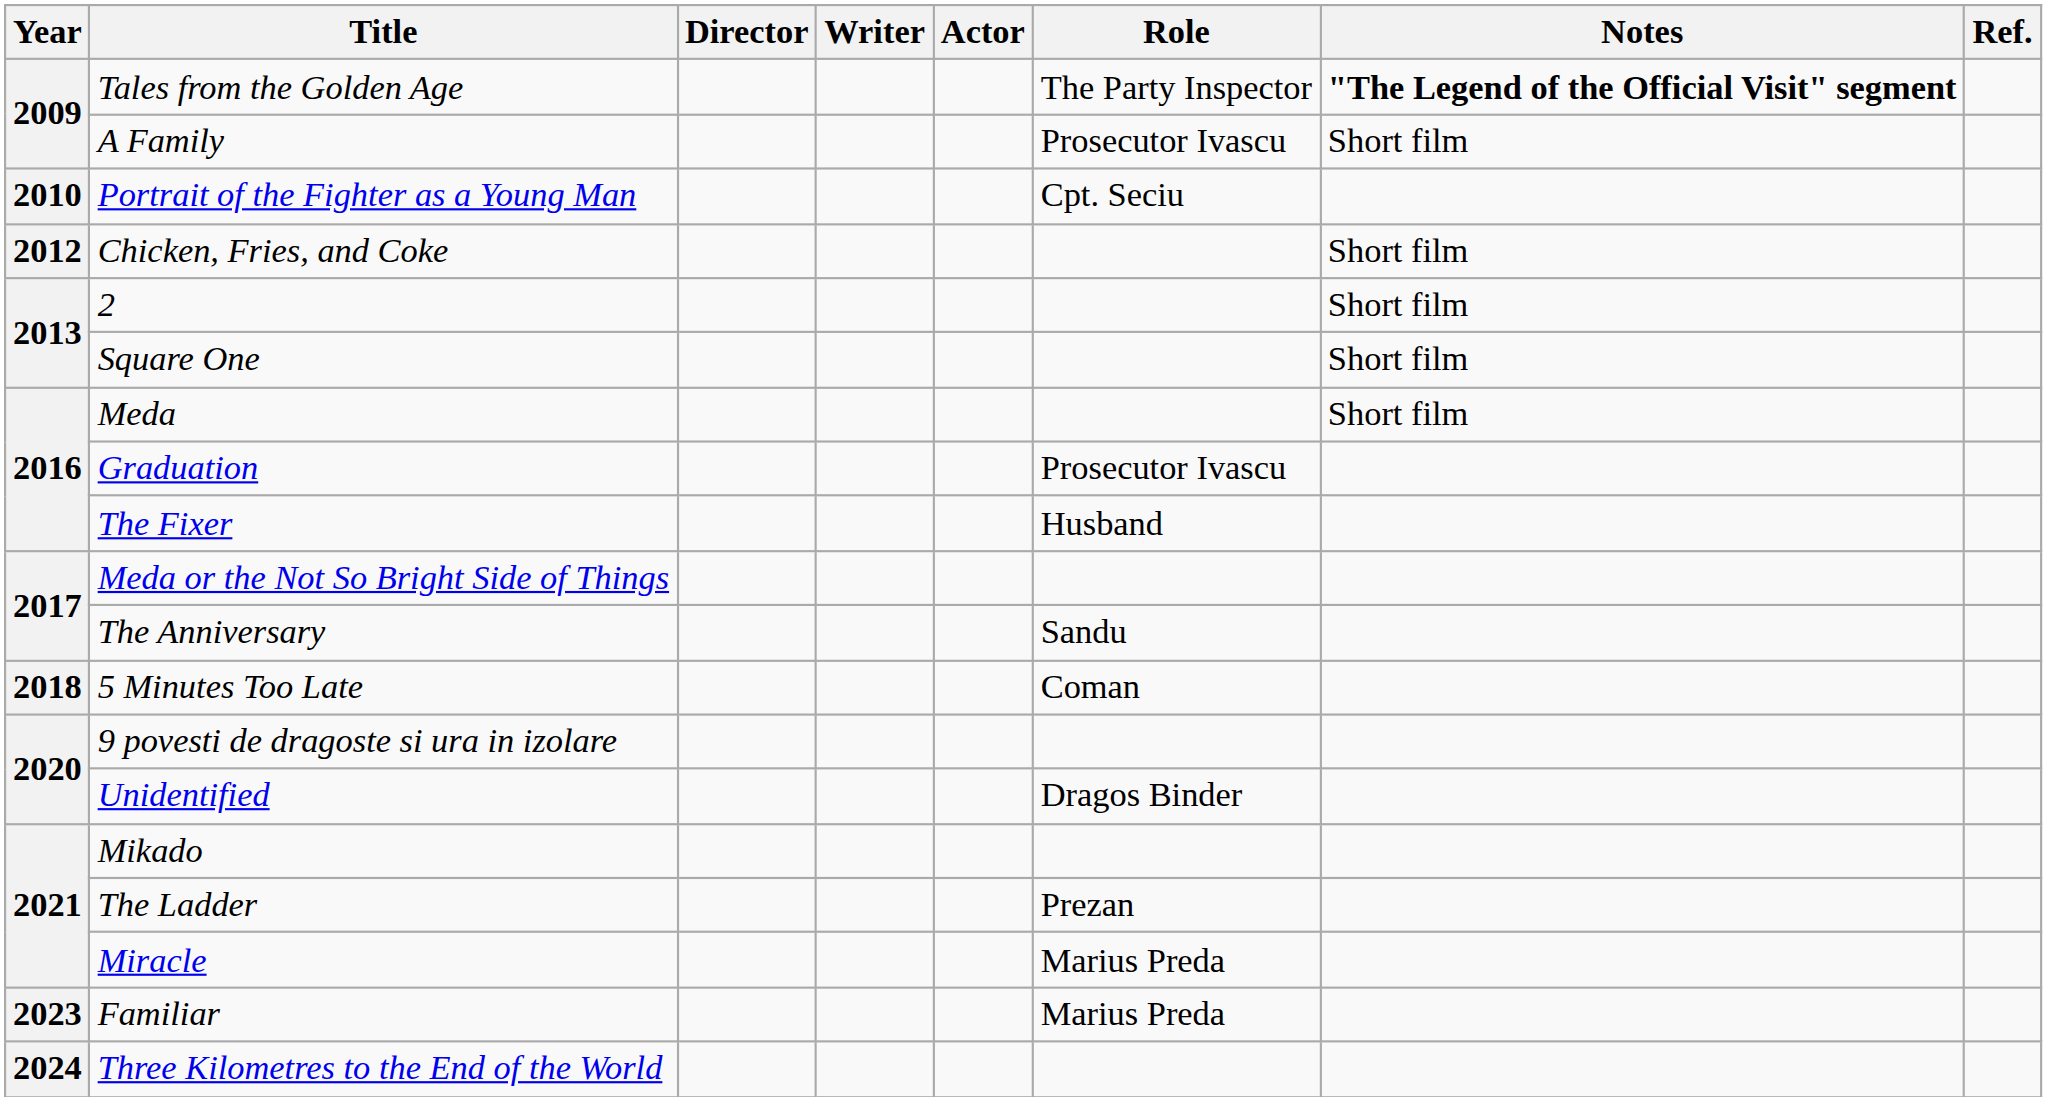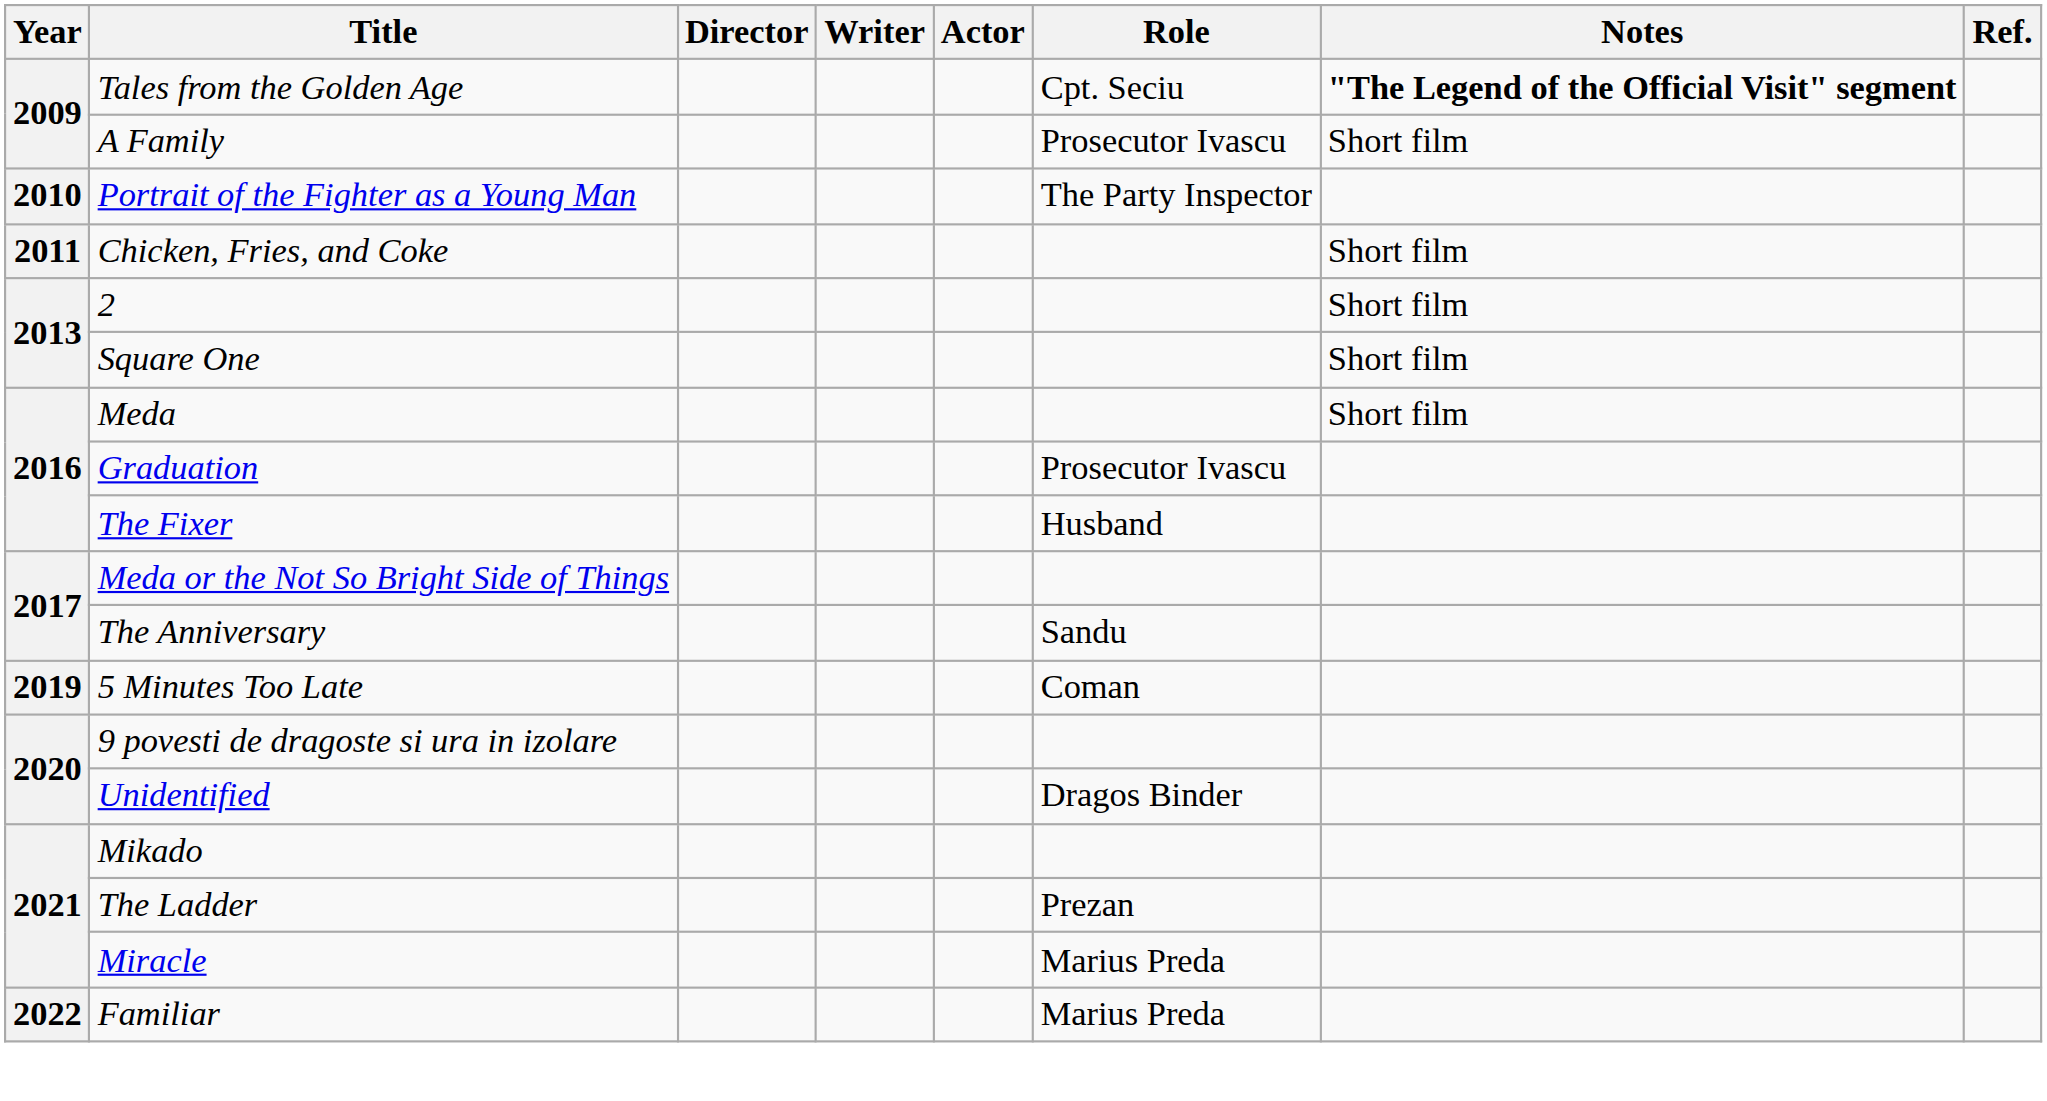Tales from the Golden Age | Role: The Party Inspector -> Cpt. Seciu
Portrait of the Fighter as a Young Man | Role: Cpt. Seciu -> The Party Inspector
Chicken, Fries, and Coke | Year: 2012 -> 2011
5 Minutes Too Late | Year: 2018 -> 2019
Familiar | Year: 2023 -> 2022
- row: 2024 | Three Kilometres to the End of the World
